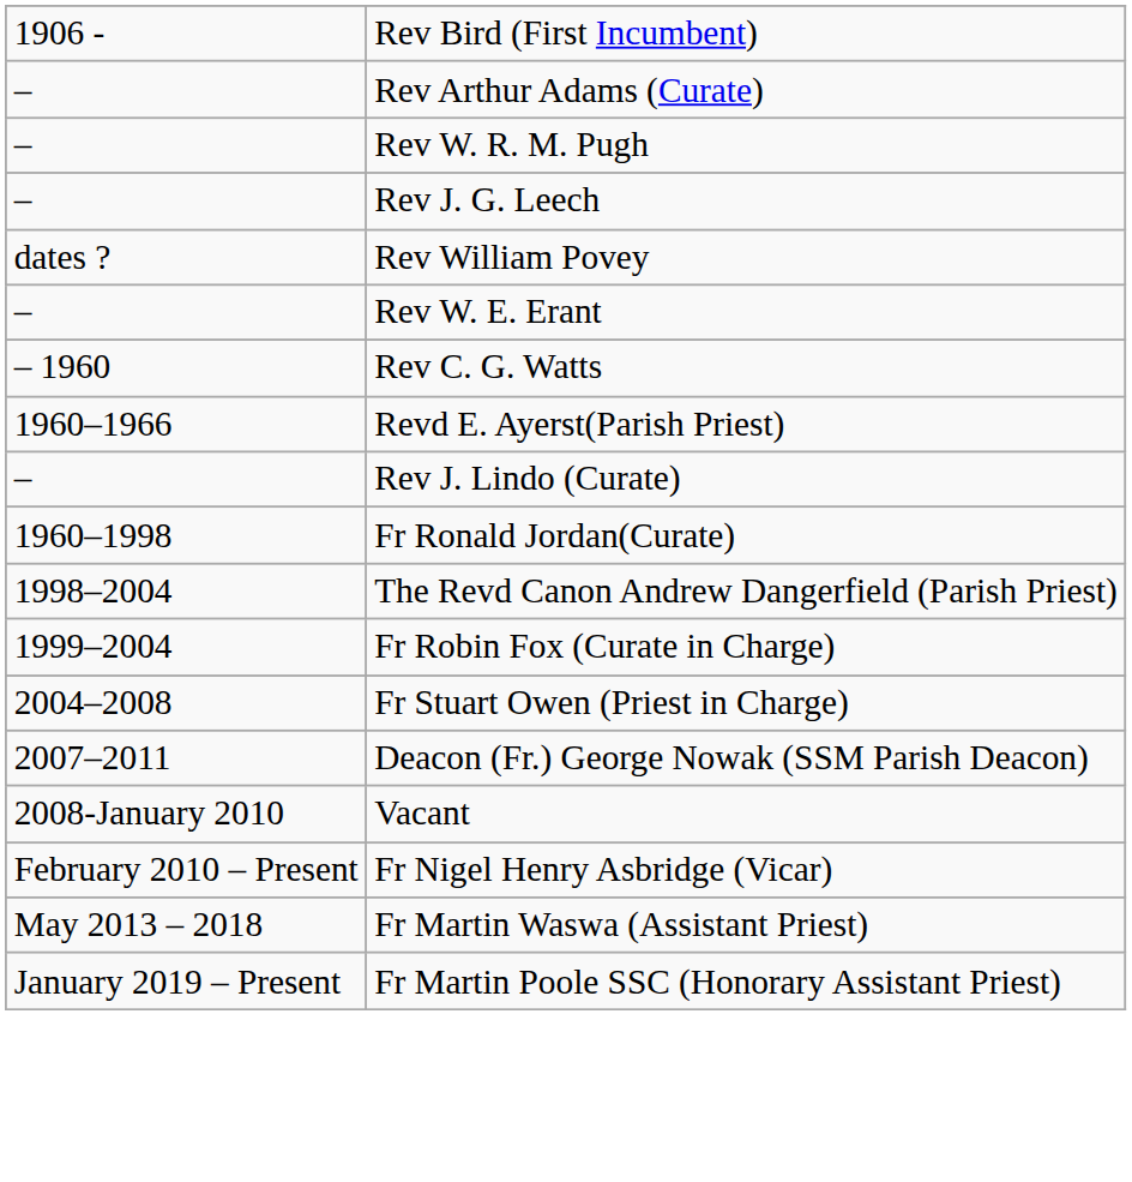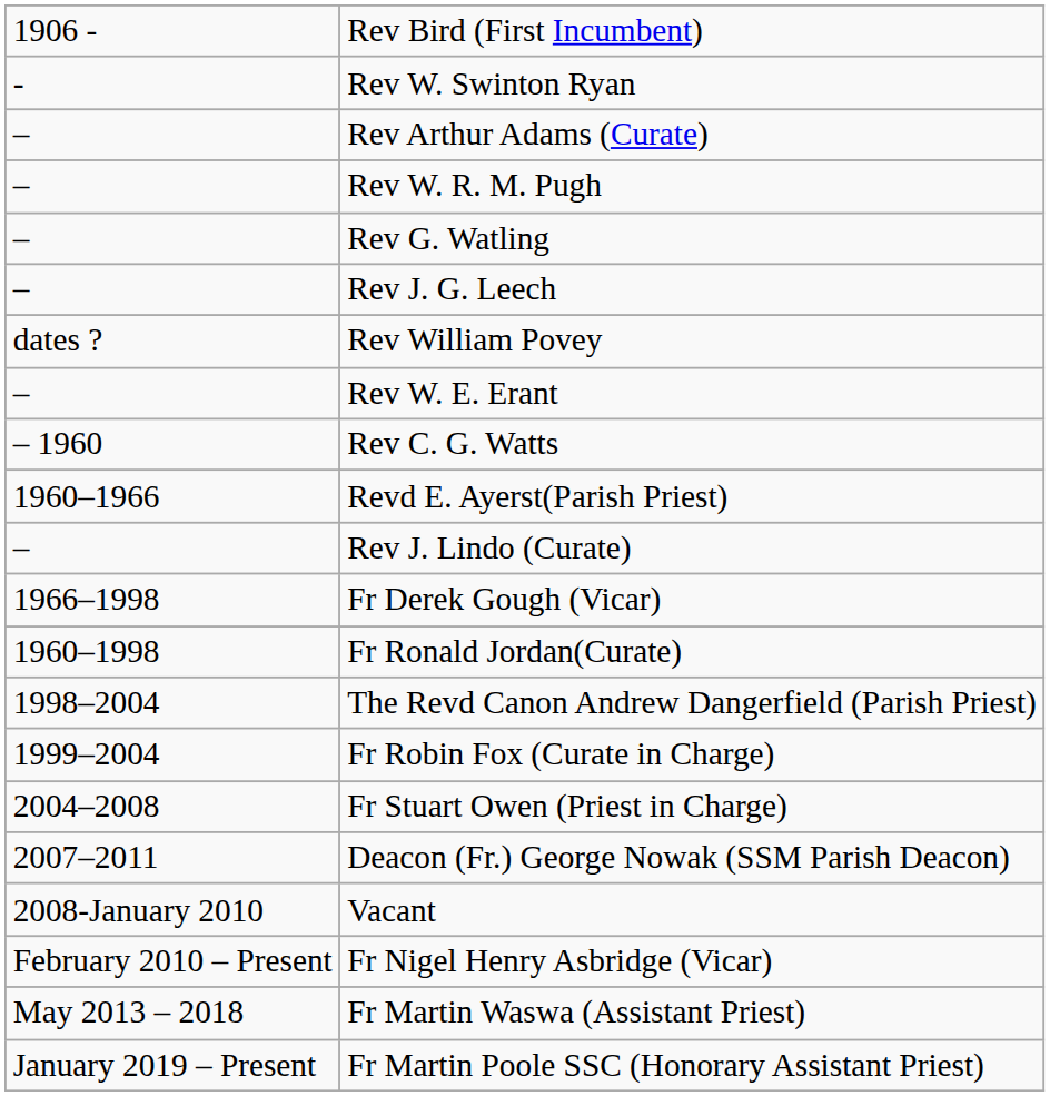+ row: - | Rev W. Swinton Ryan
+ row: – | Rev G. Watling
+ row: 1966–1998 | Fr Derek Gough (Vicar)
